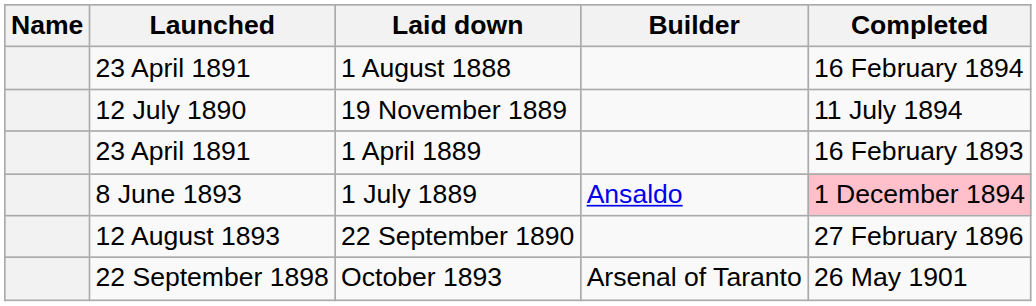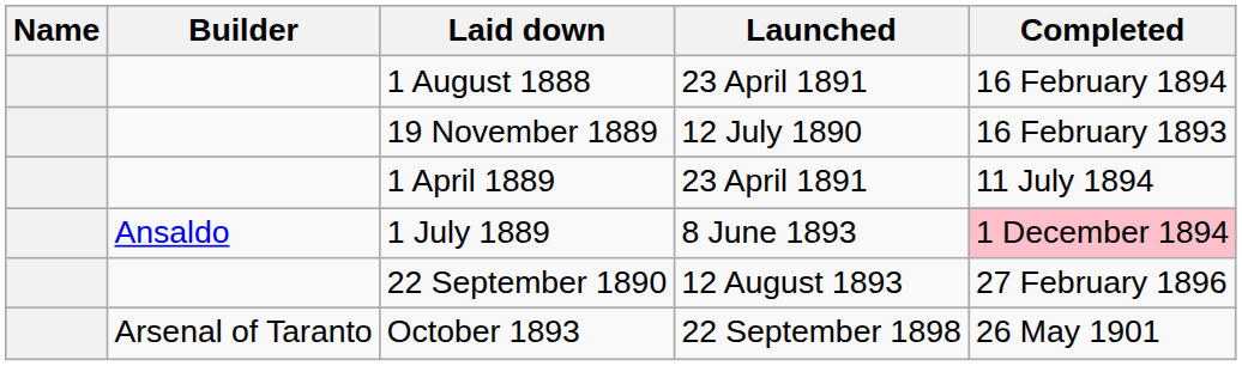columns swapped: Builder <-> Launched
19 November 1889 | Completed: 11 July 1894 -> 16 February 1893
1 April 1889 | Completed: 16 February 1893 -> 11 July 1894
